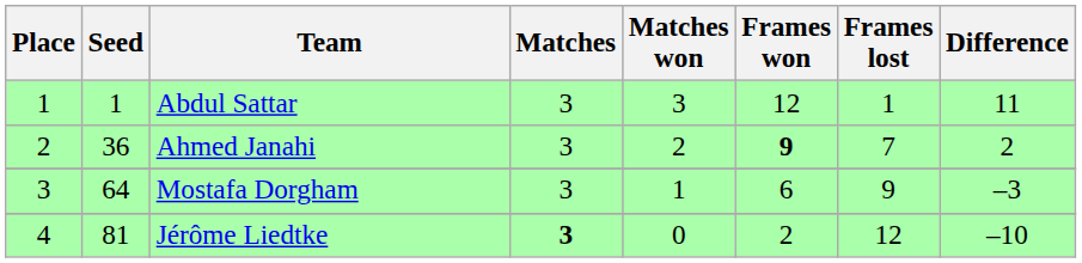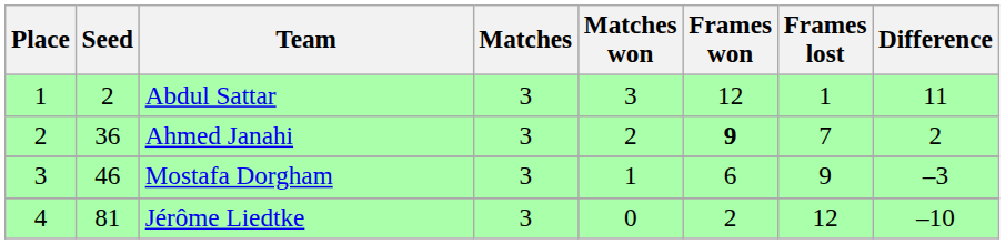Abdul Sattar | Seed: 1 -> 2
Mostafa Dorgham | Seed: 64 -> 46
Jérôme Liedtke | Matches: bold -> normal
